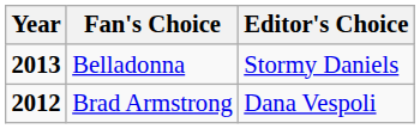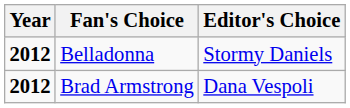Belladonna | Year: 2013 -> 2012
